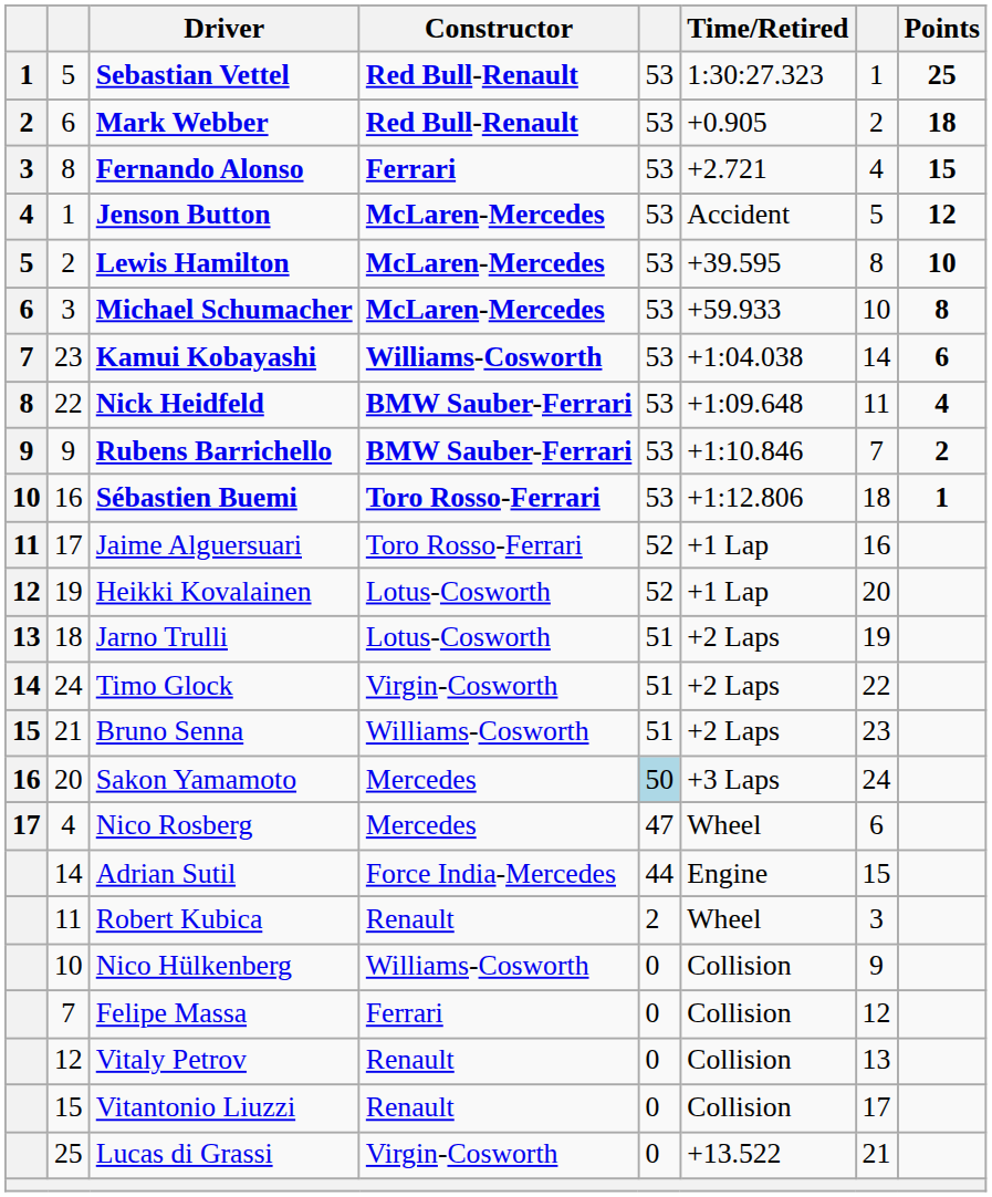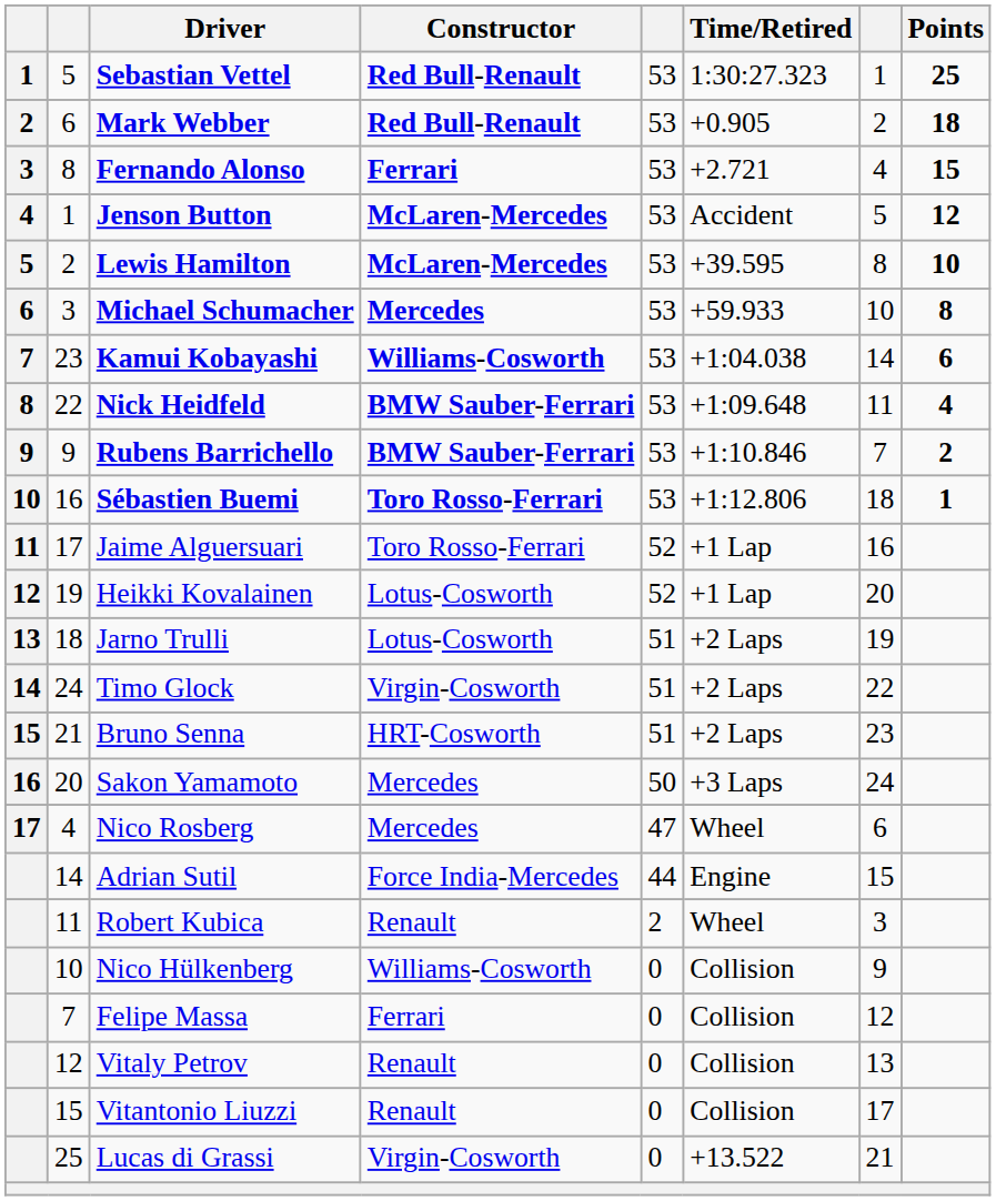Michael Schumacher | Constructor: McLaren-Mercedes -> Mercedes
Bruno Senna | Constructor: Williams-Cosworth -> HRT-Cosworth
Sakon Yamamoto | column 5: lightblue background -> no background
